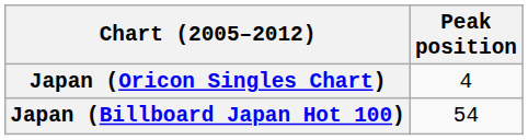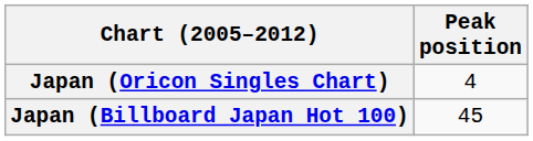Japan (Billboard Japan Hot 100) | Peak position: 54 -> 45
